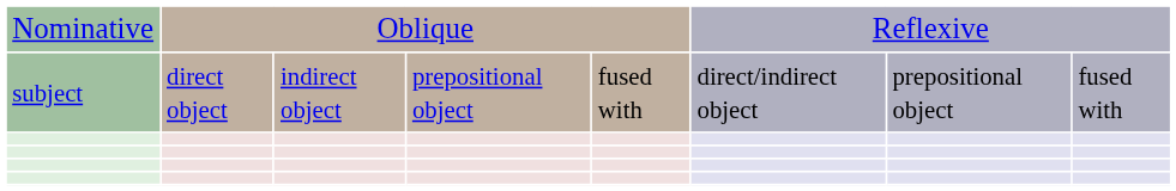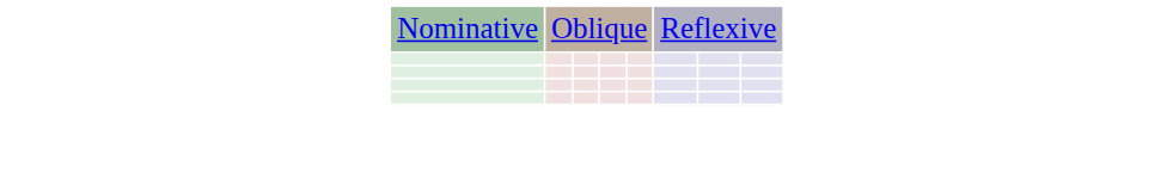- row: subject | direct object | indirect object | prepositional object | fused with | direct/indirect object | prepositional object | fused with
